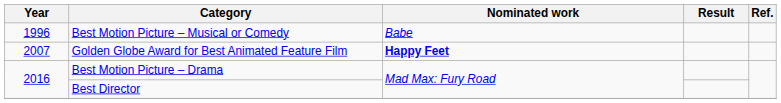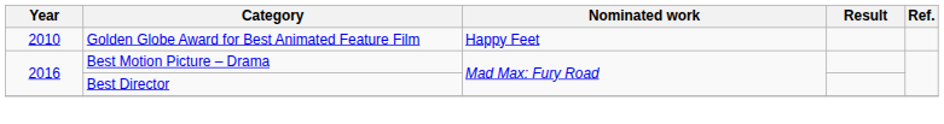- row: 1996 | Best Motion Picture – Musical or Comedy | Babe
Golden Globe Award for Best Animated Feature Film | Year: 2007 -> 2010
Golden Globe Award for Best Animated Feature Film | Nominated work: bold -> normal
